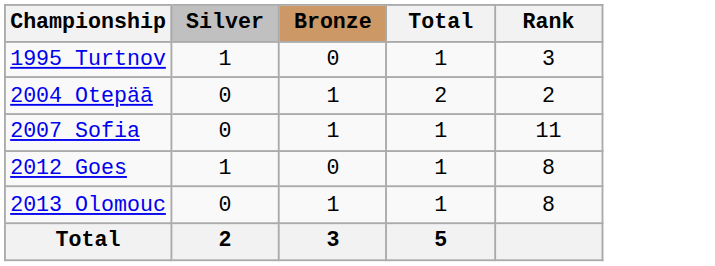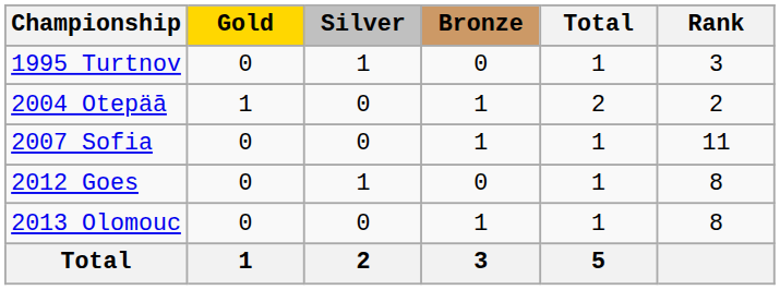+ column: Gold | 0 | 1 | 0 | 0 | 0 | 1
